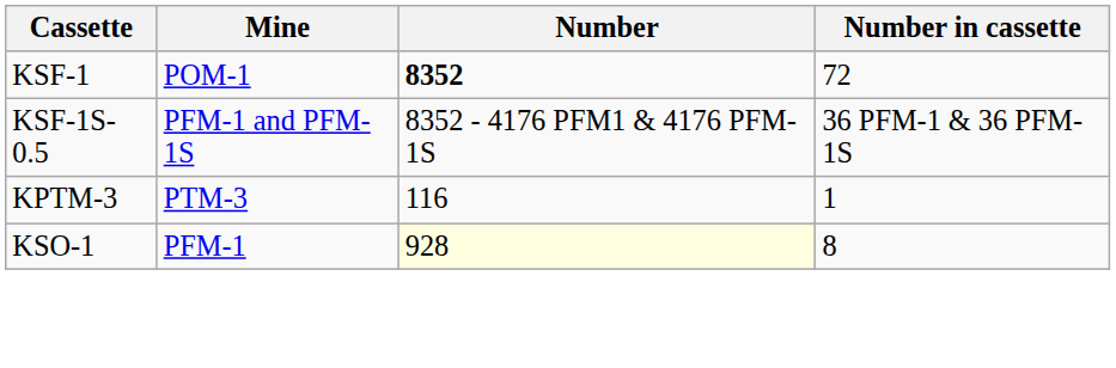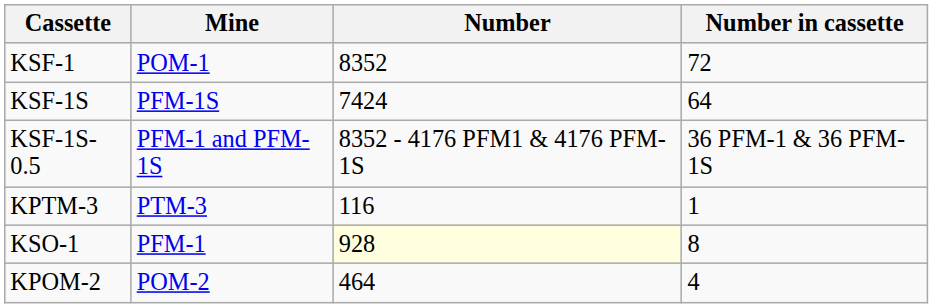KSF-1 | Number: bold -> normal
+ row: KSF-1S | PFM-1S | 7424 | 64
+ row: KPOM-2 | POM-2 | 464 | 4
